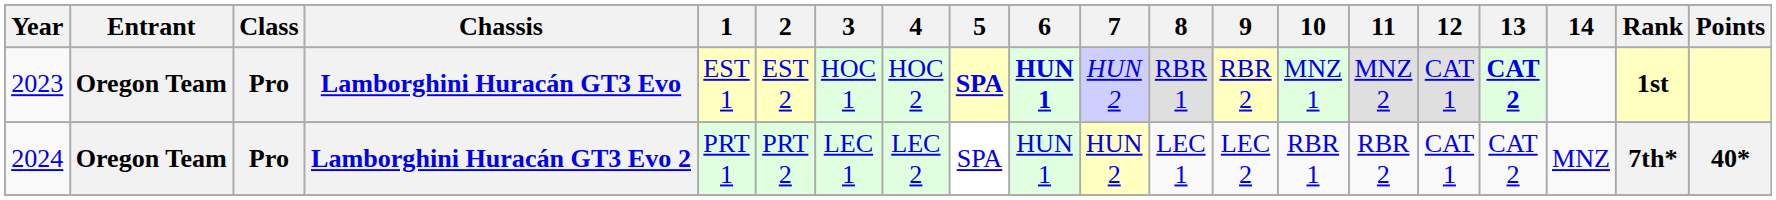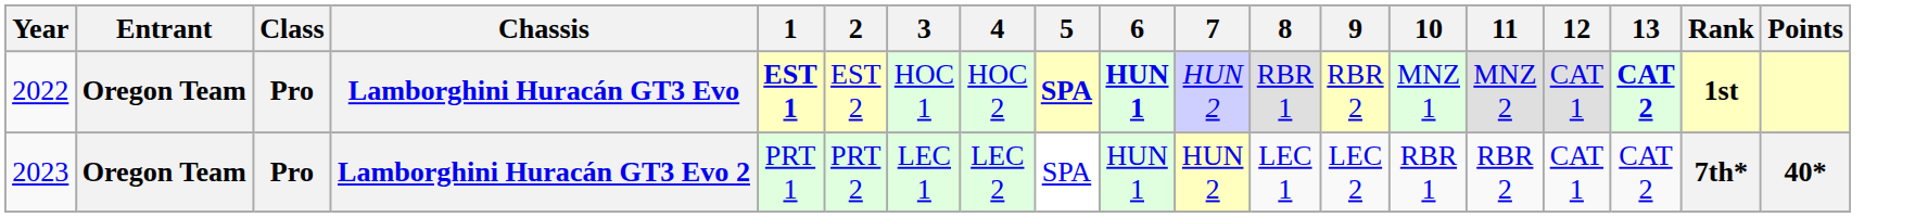- column: 14 | MNZ
Lamborghini Huracán GT3 Evo | Year: 2023 -> 2022
Lamborghini Huracán GT3 Evo | 1: normal -> bold
Lamborghini Huracán GT3 Evo 2 | Year: 2024 -> 2023
